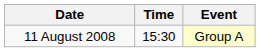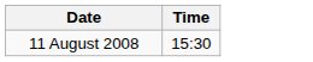- column: Event | Group A
